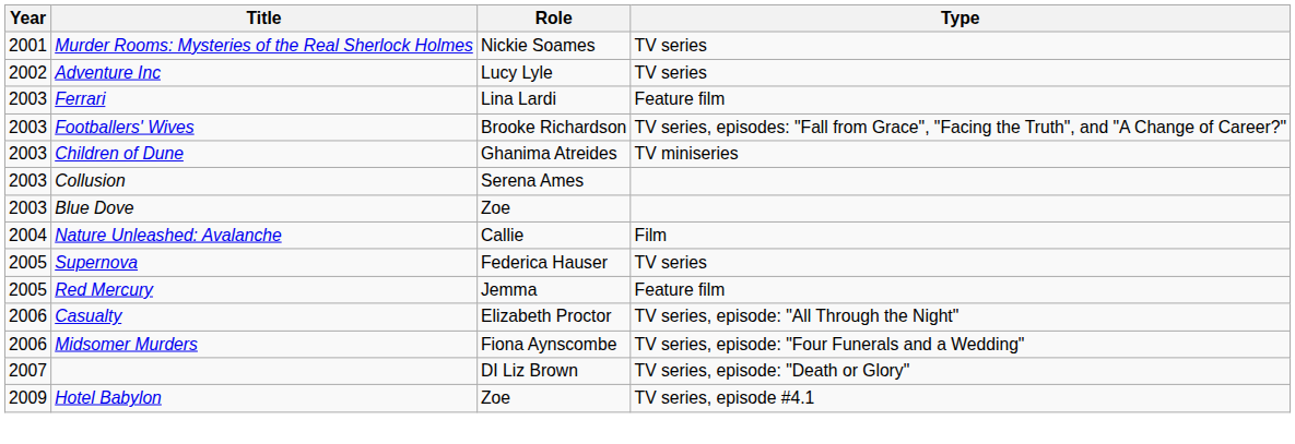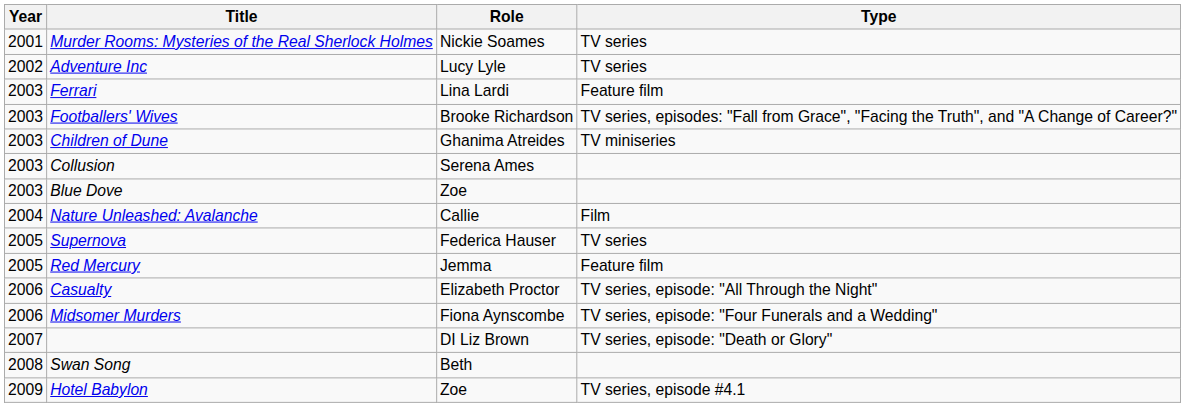+ row: 2008 | Swan Song | Beth
